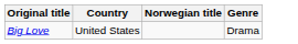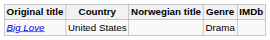+ column: IMDb
